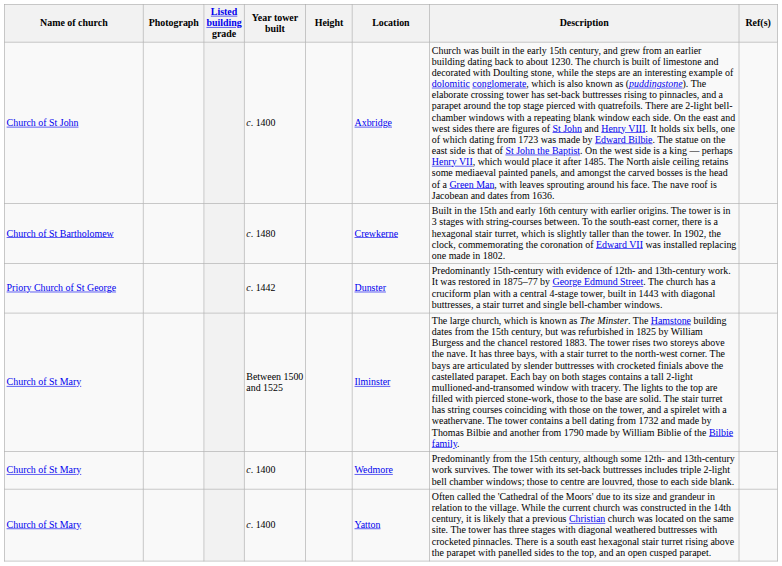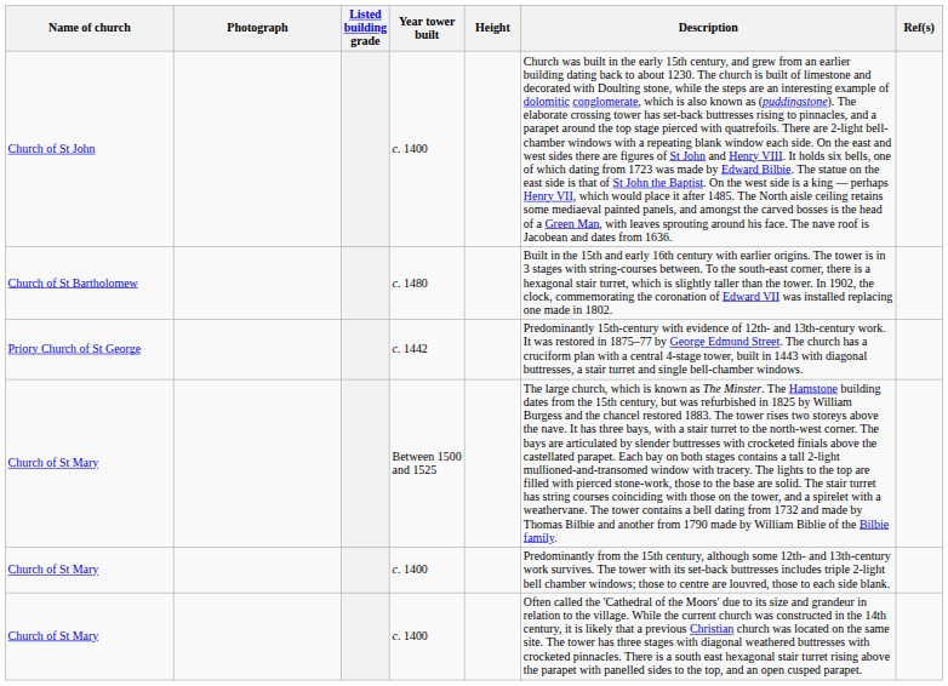- column: Location | Axbridge | Crewkerne | Dunster | Ilminster | Wedmore | Yatton
